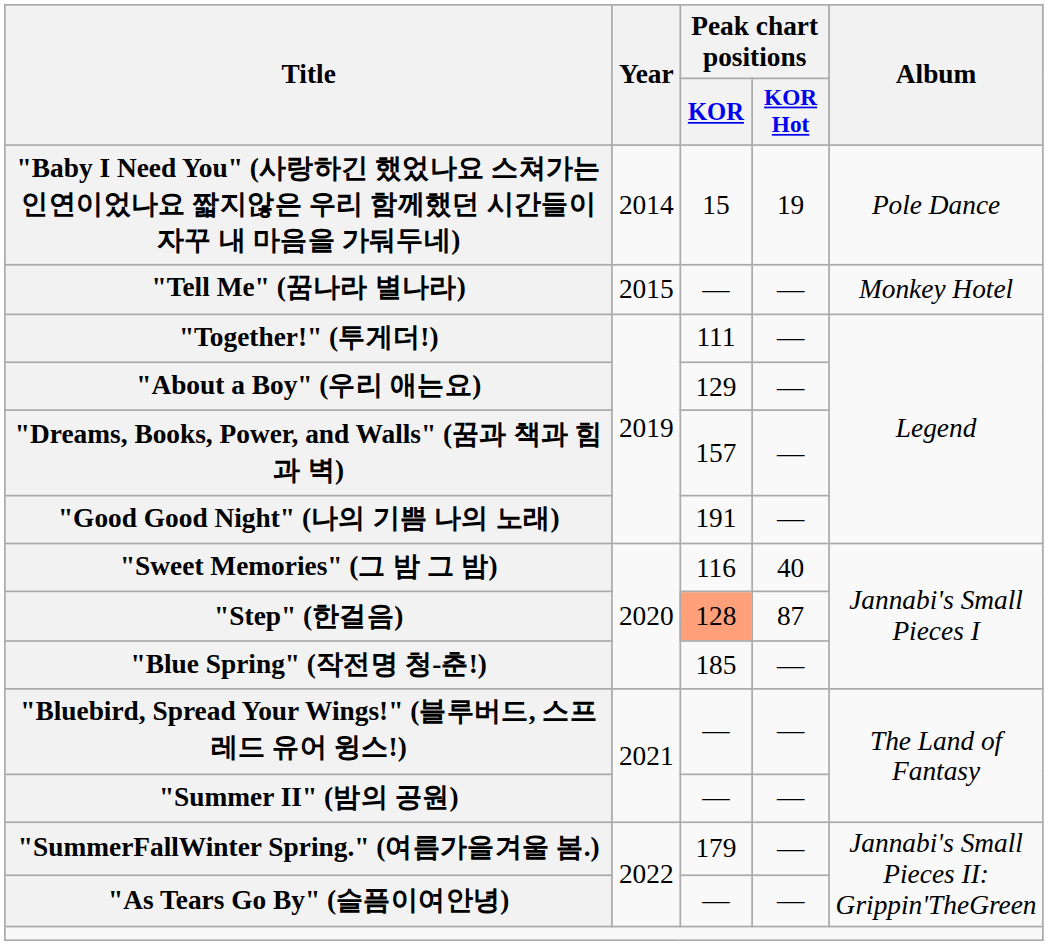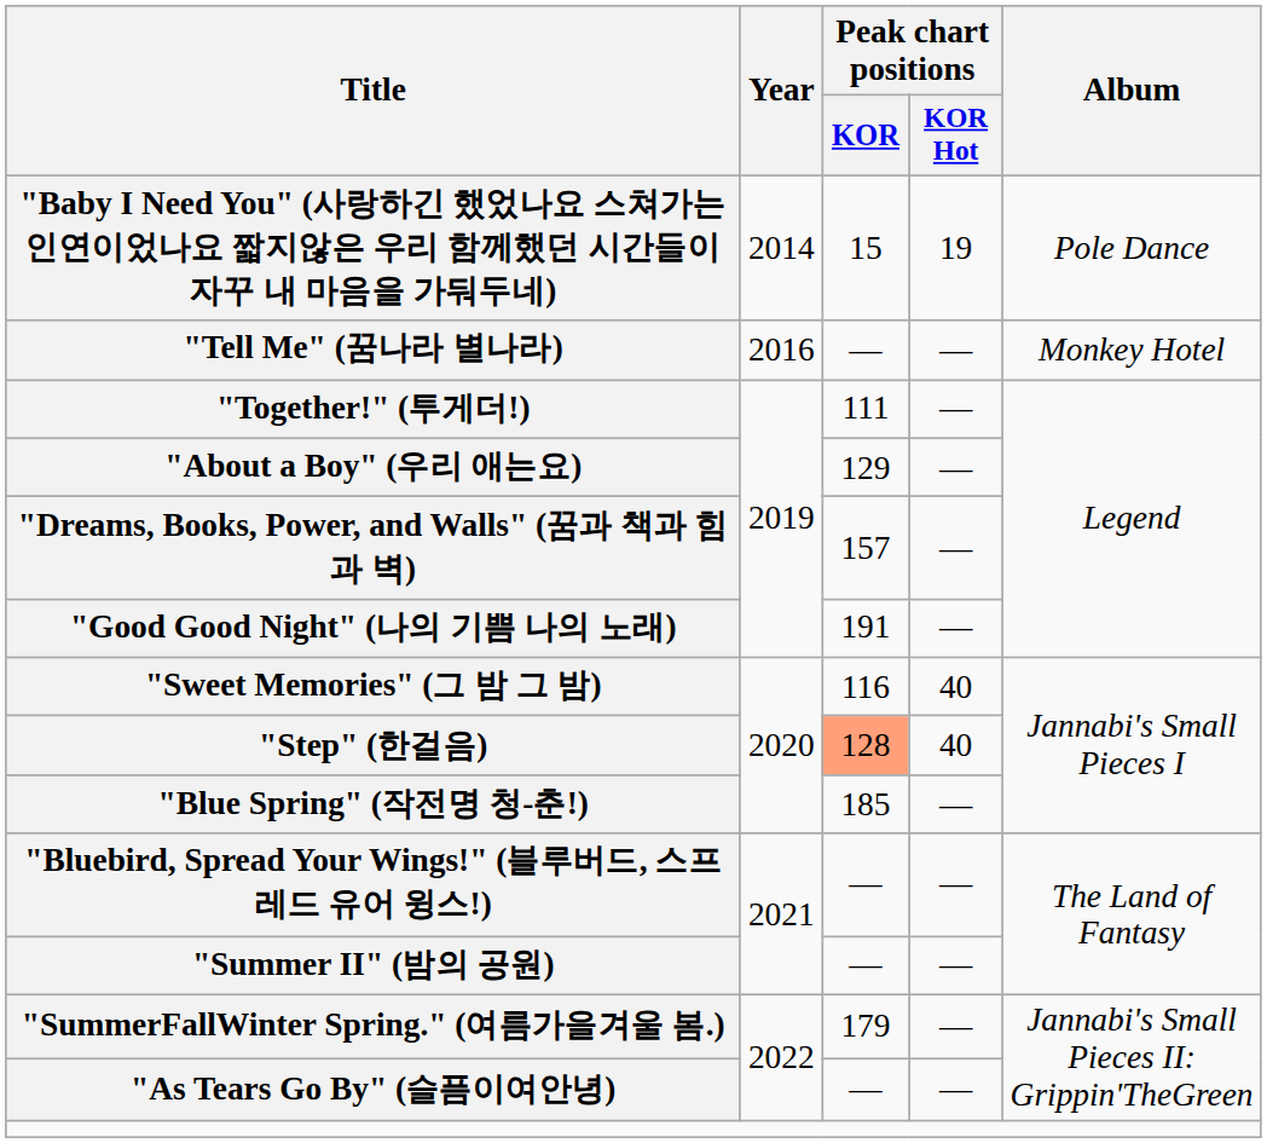"Tell Me" (꿈나라 별나라) | Year: 2015 -> 2016
"Step" (한걸음) | Peak chart positions / KOR Hot: 87 -> 40
